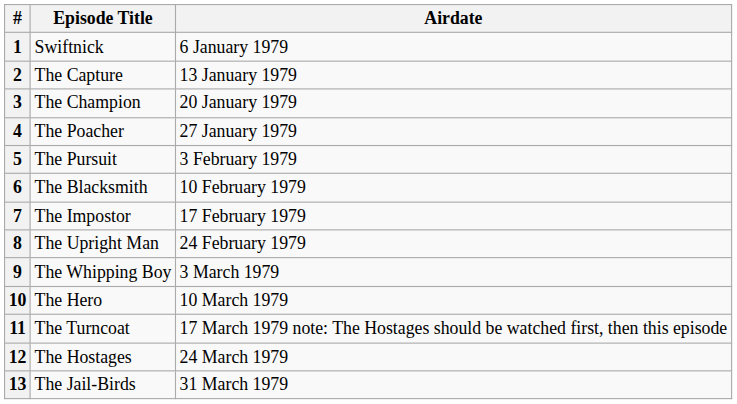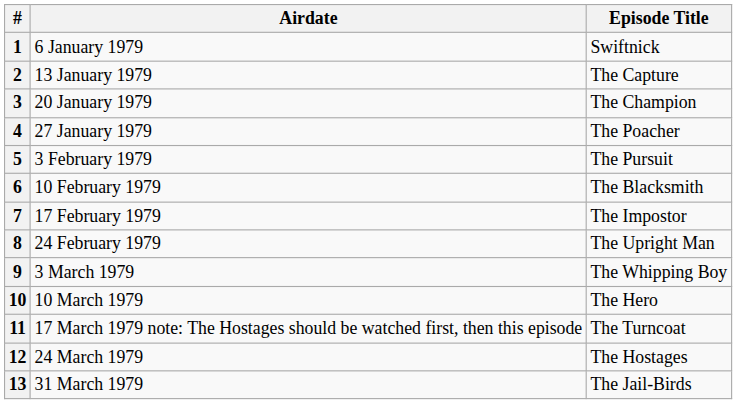columns swapped: Episode Title <-> Airdate
